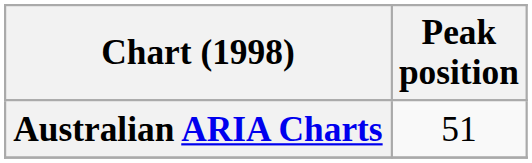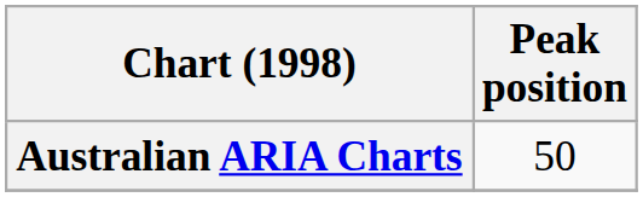Australian ARIA Charts | Peak position: 51 -> 50
